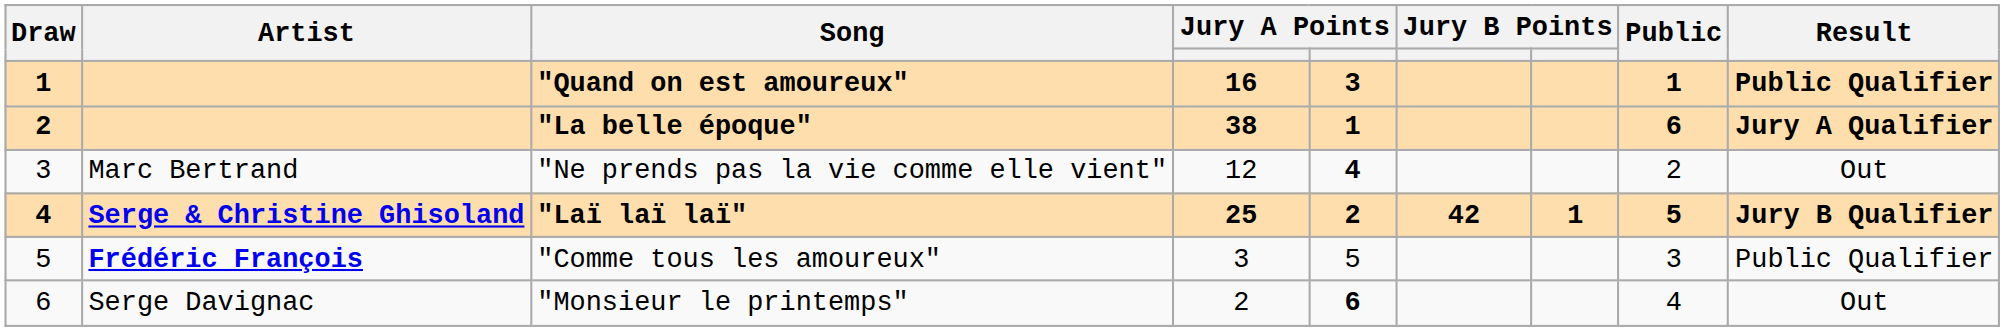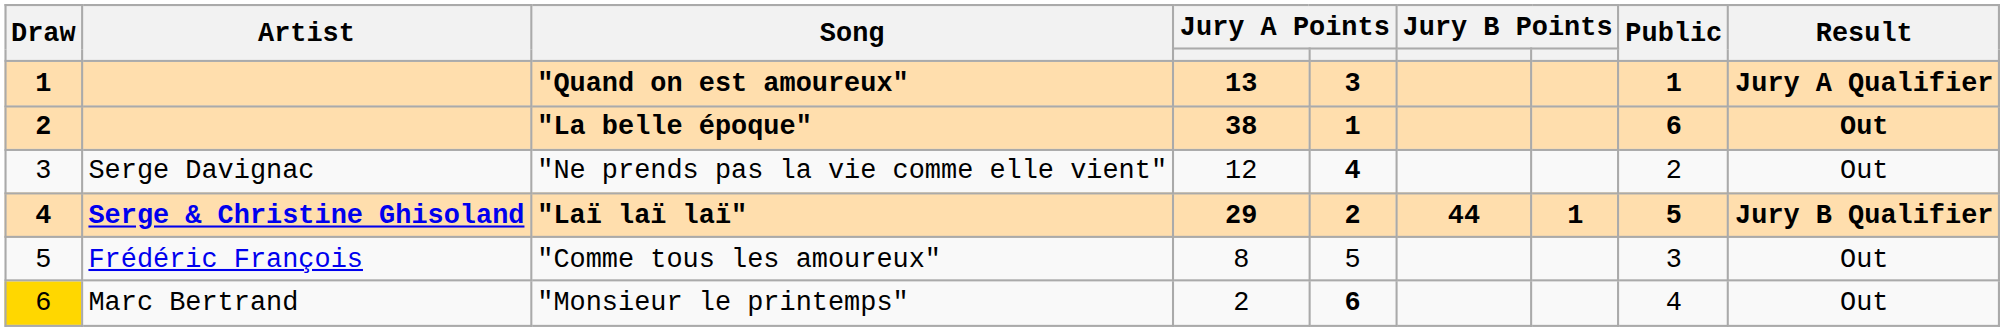"Quand on est amoureux" | column 4: 16 -> 13
"Quand on est amoureux" | Result: Public Qualifier -> Jury A Qualifier
"La belle époque" | Result: Jury A Qualifier -> Out
"Ne prends pas la vie comme elle vient" | Artist: Marc Bertrand -> Serge Davignac
"Laï laï laï" | column 4: 25 -> 29
"Laï laï laï" | column 6: 42 -> 44
"Comme tous les amoureux" | Artist: bold -> normal
"Comme tous les amoureux" | column 4: 3 -> 8
"Comme tous les amoureux" | Result: Public Qualifier -> Out
"Monsieur le printemps" | Draw: no background -> gold background
"Monsieur le printemps" | Artist: Serge Davignac -> Marc Bertrand
